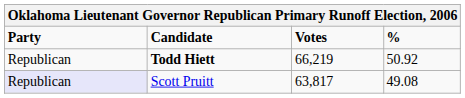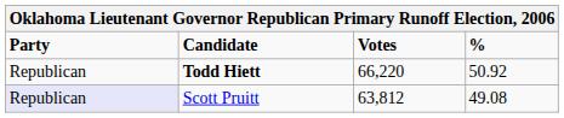Todd Hiett | Votes: 66,219 -> 66,220
Scott Pruitt | Votes: 63,817 -> 63,812
